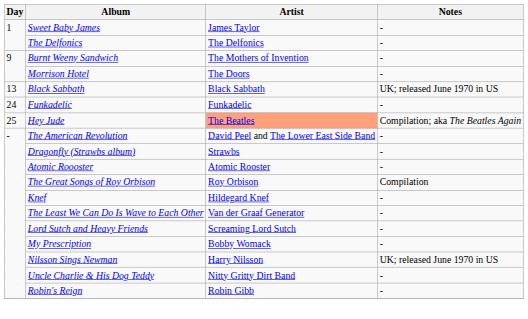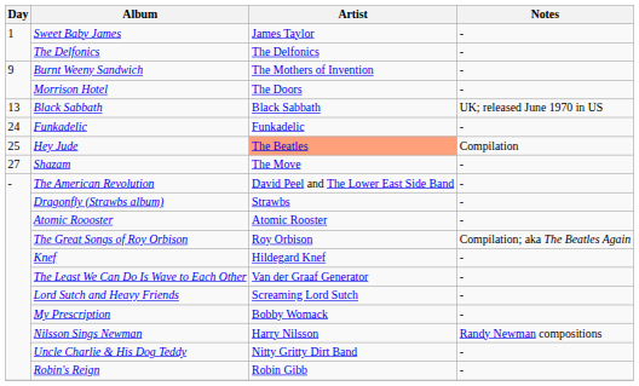Hey Jude | Notes: Compilation; aka The Beatles Again -> Compilation
+ row: 27 | Shazam | The Move | -
The Great Songs of Roy Orbison | Notes: Compilation -> Compilation; aka The Beatles Again
Nilsson Sings Newman | Notes: UK; released June 1970 in US -> Randy Newman compositions
